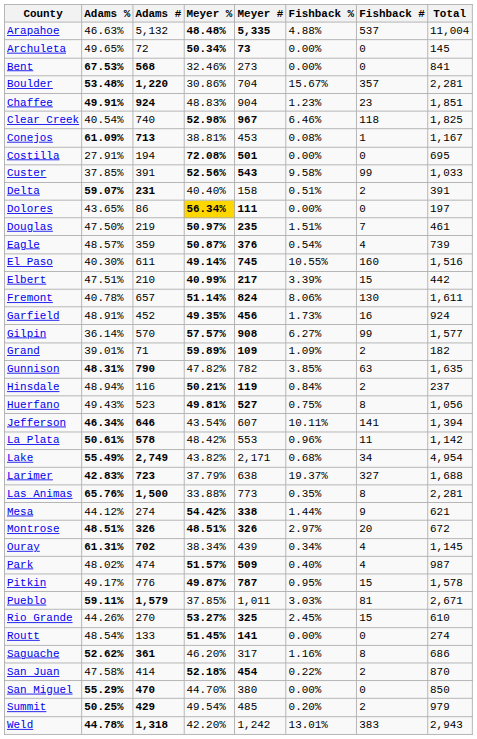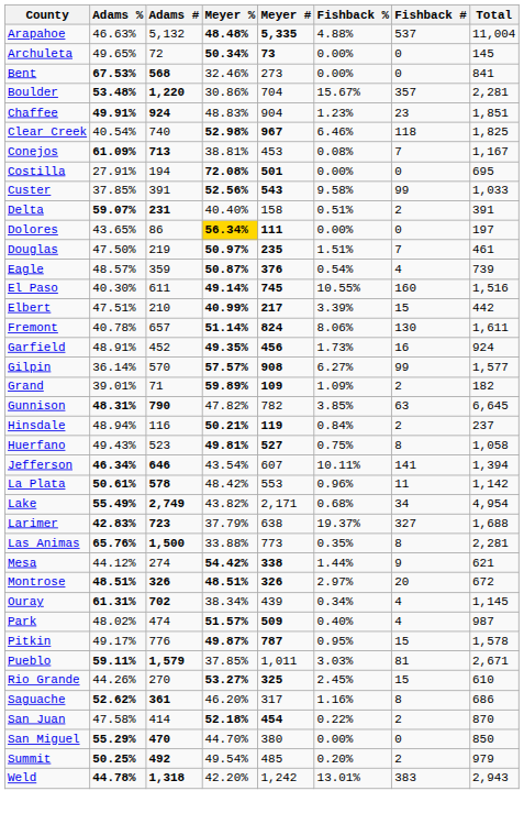Conejos | Fishback #: 1 -> 7
Gunnison | Total: 1,635 -> 6,645
Huerfano | Total: 1,056 -> 1,058
- row: Routt | 48.54% | 133 | 51.45% | 141 | 0.00% | 0 | 274
Summit | Adams #: 429 -> 492
